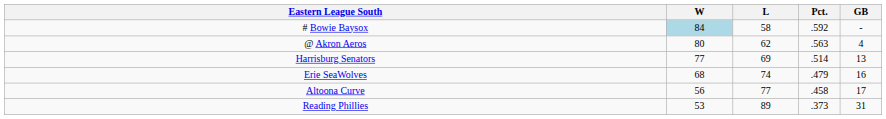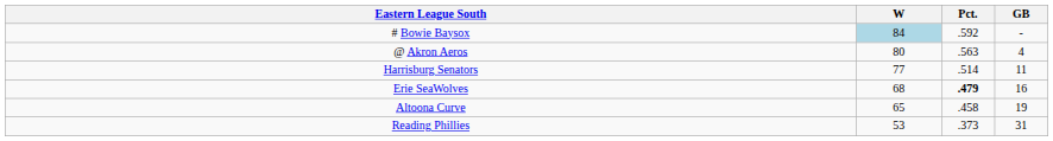- column: L | 58 | 62 | 69 | 74 | 77 | 89
Harrisburg Senators | GB: 13 -> 11
Erie SeaWolves | Pct.: normal -> bold
Altoona Curve | W: 56 -> 65
Altoona Curve | GB: 17 -> 19
